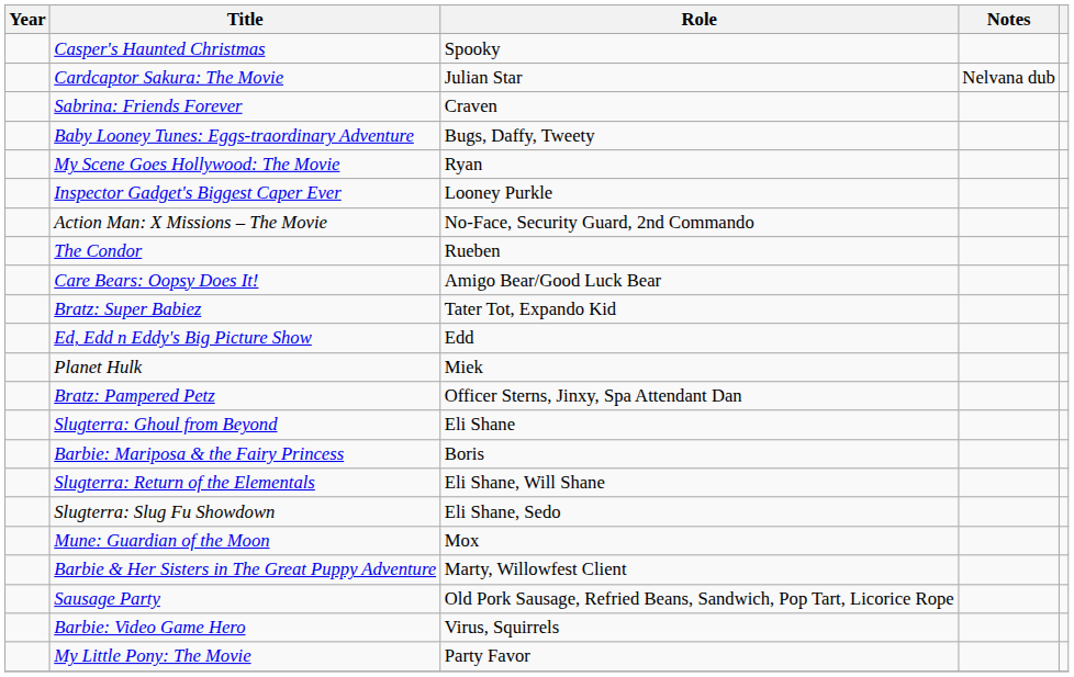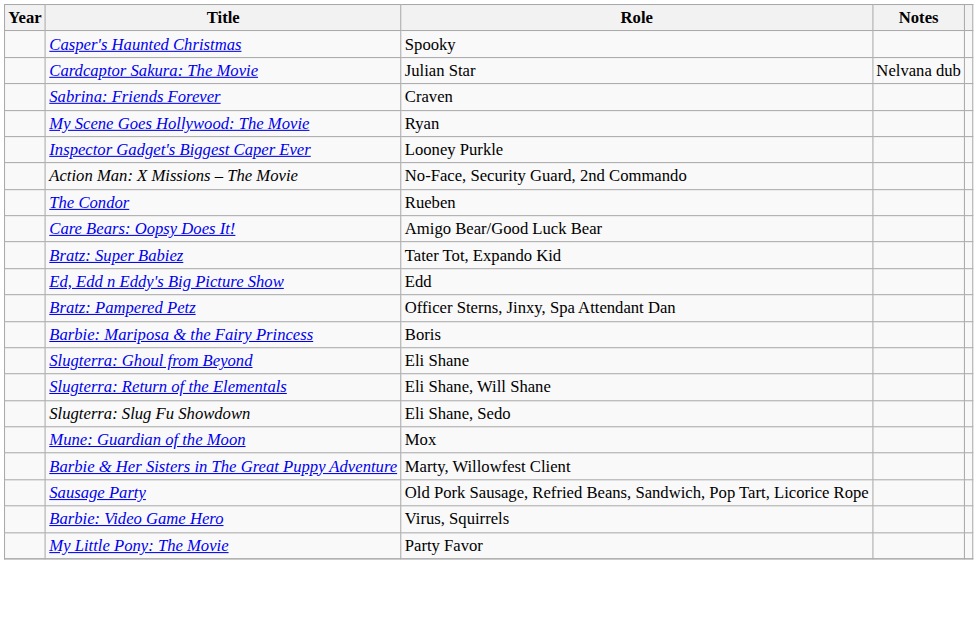- row: Baby Looney Tunes: Eggs-traordinary Adventure | Bugs, Daffy, Tweety
- row: Planet Hulk | Miek
rows swapped: Barbie: Mariposa & the Fairy Princess <-> Slugterra: Ghoul from Beyond
